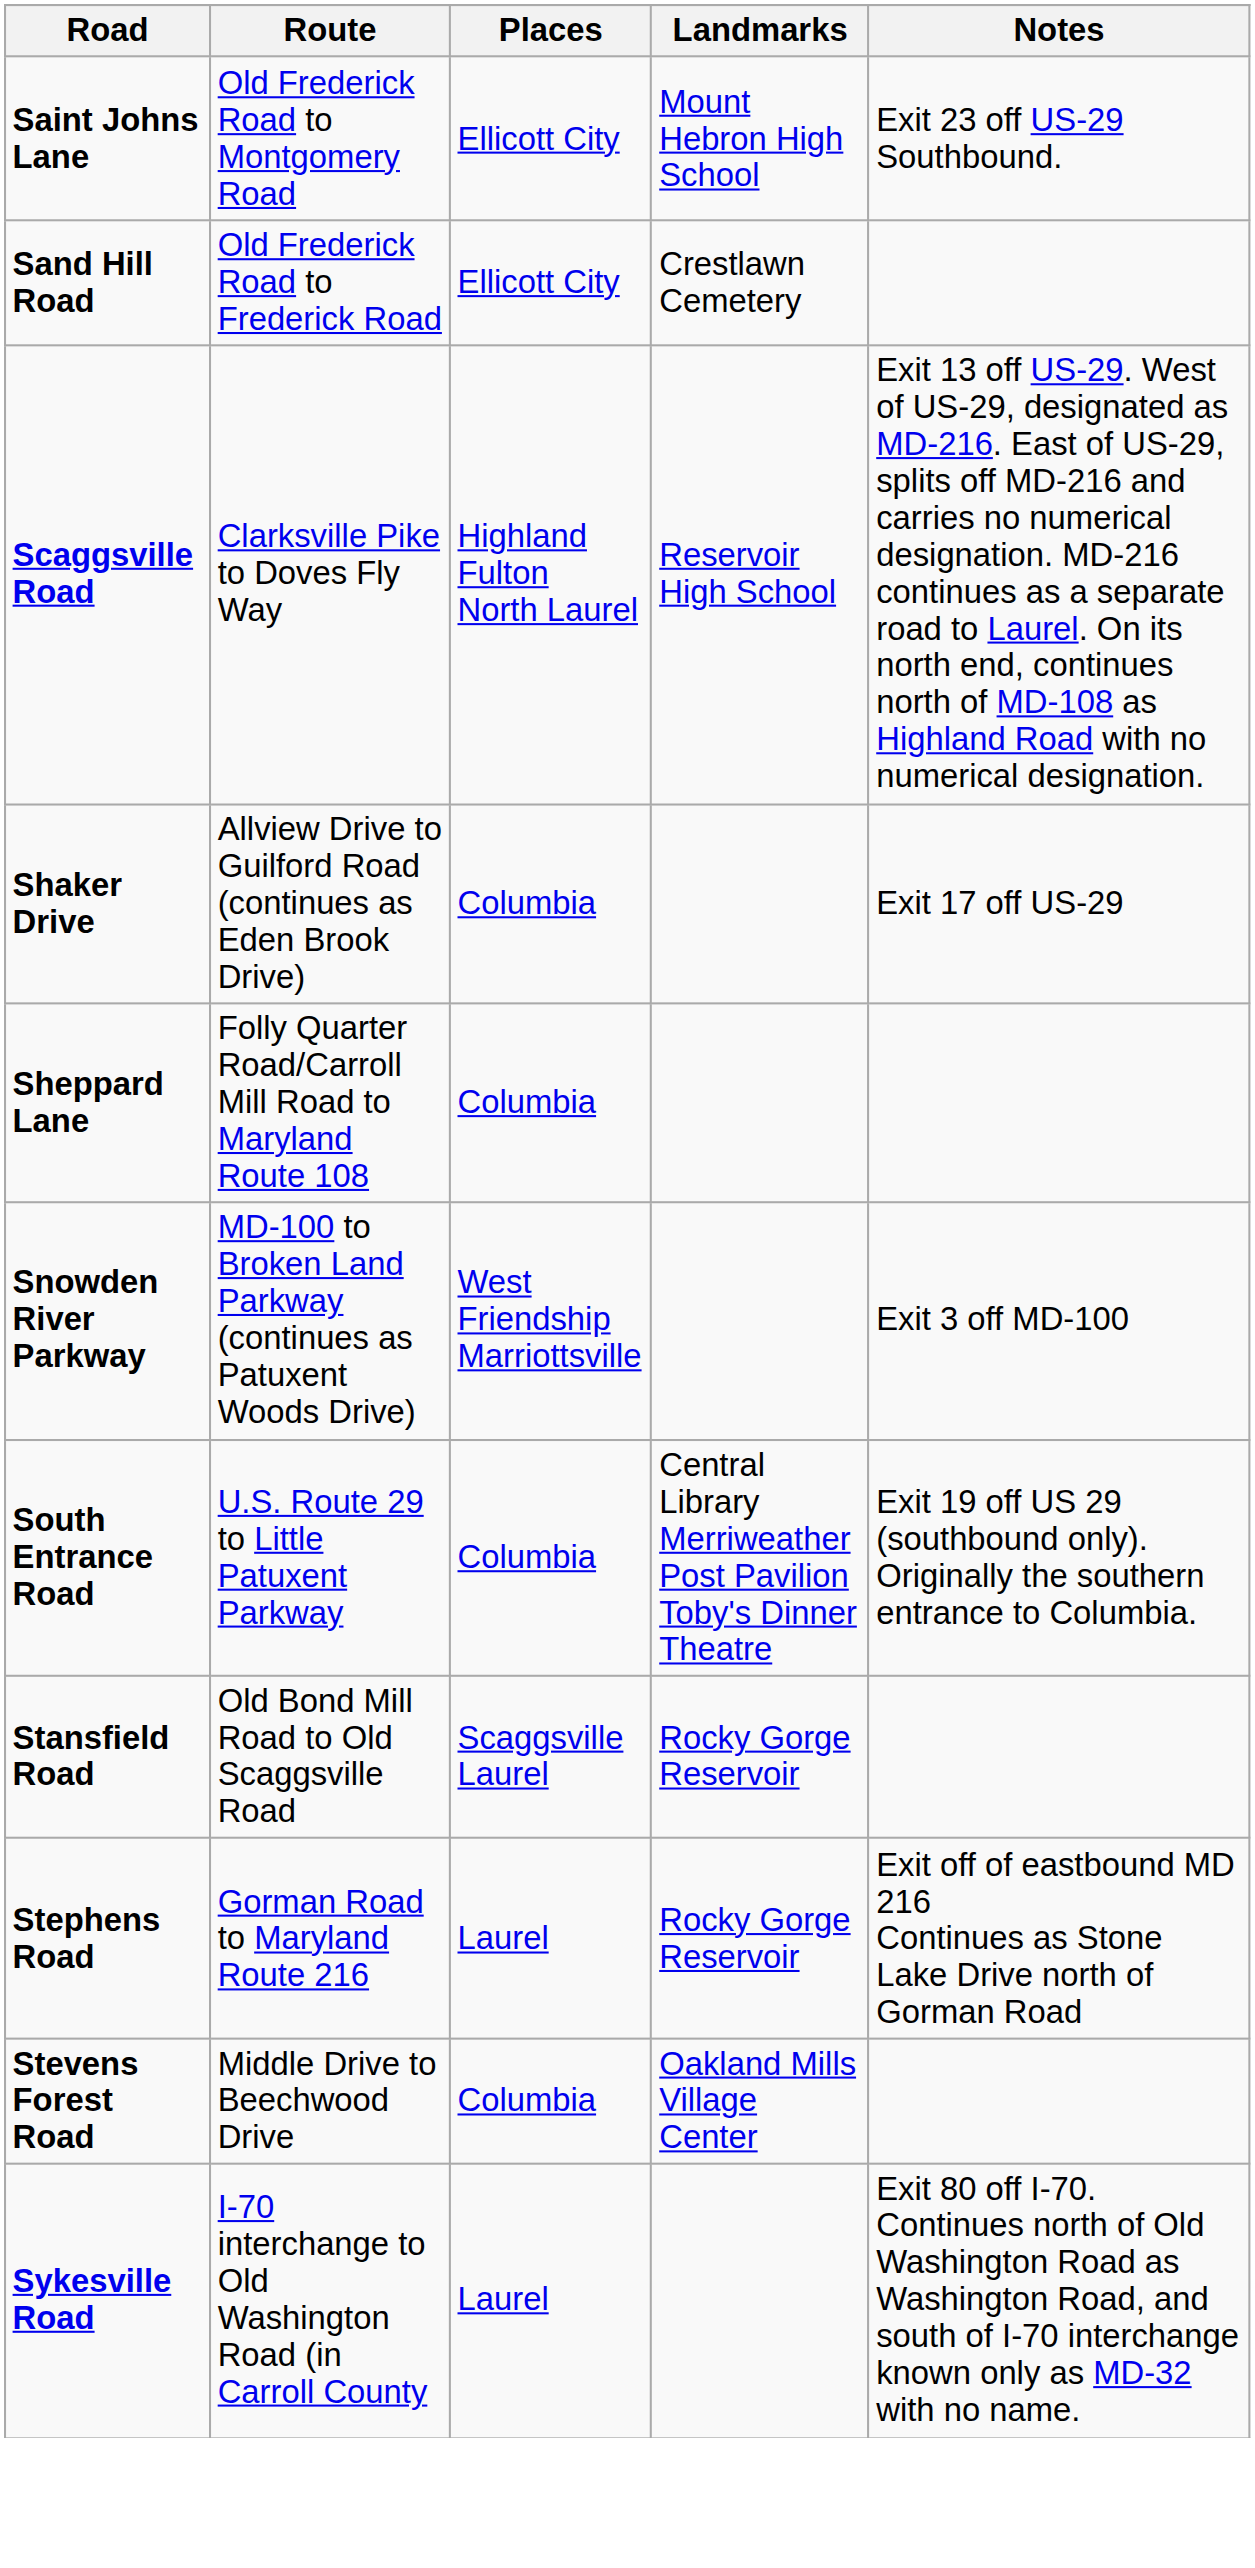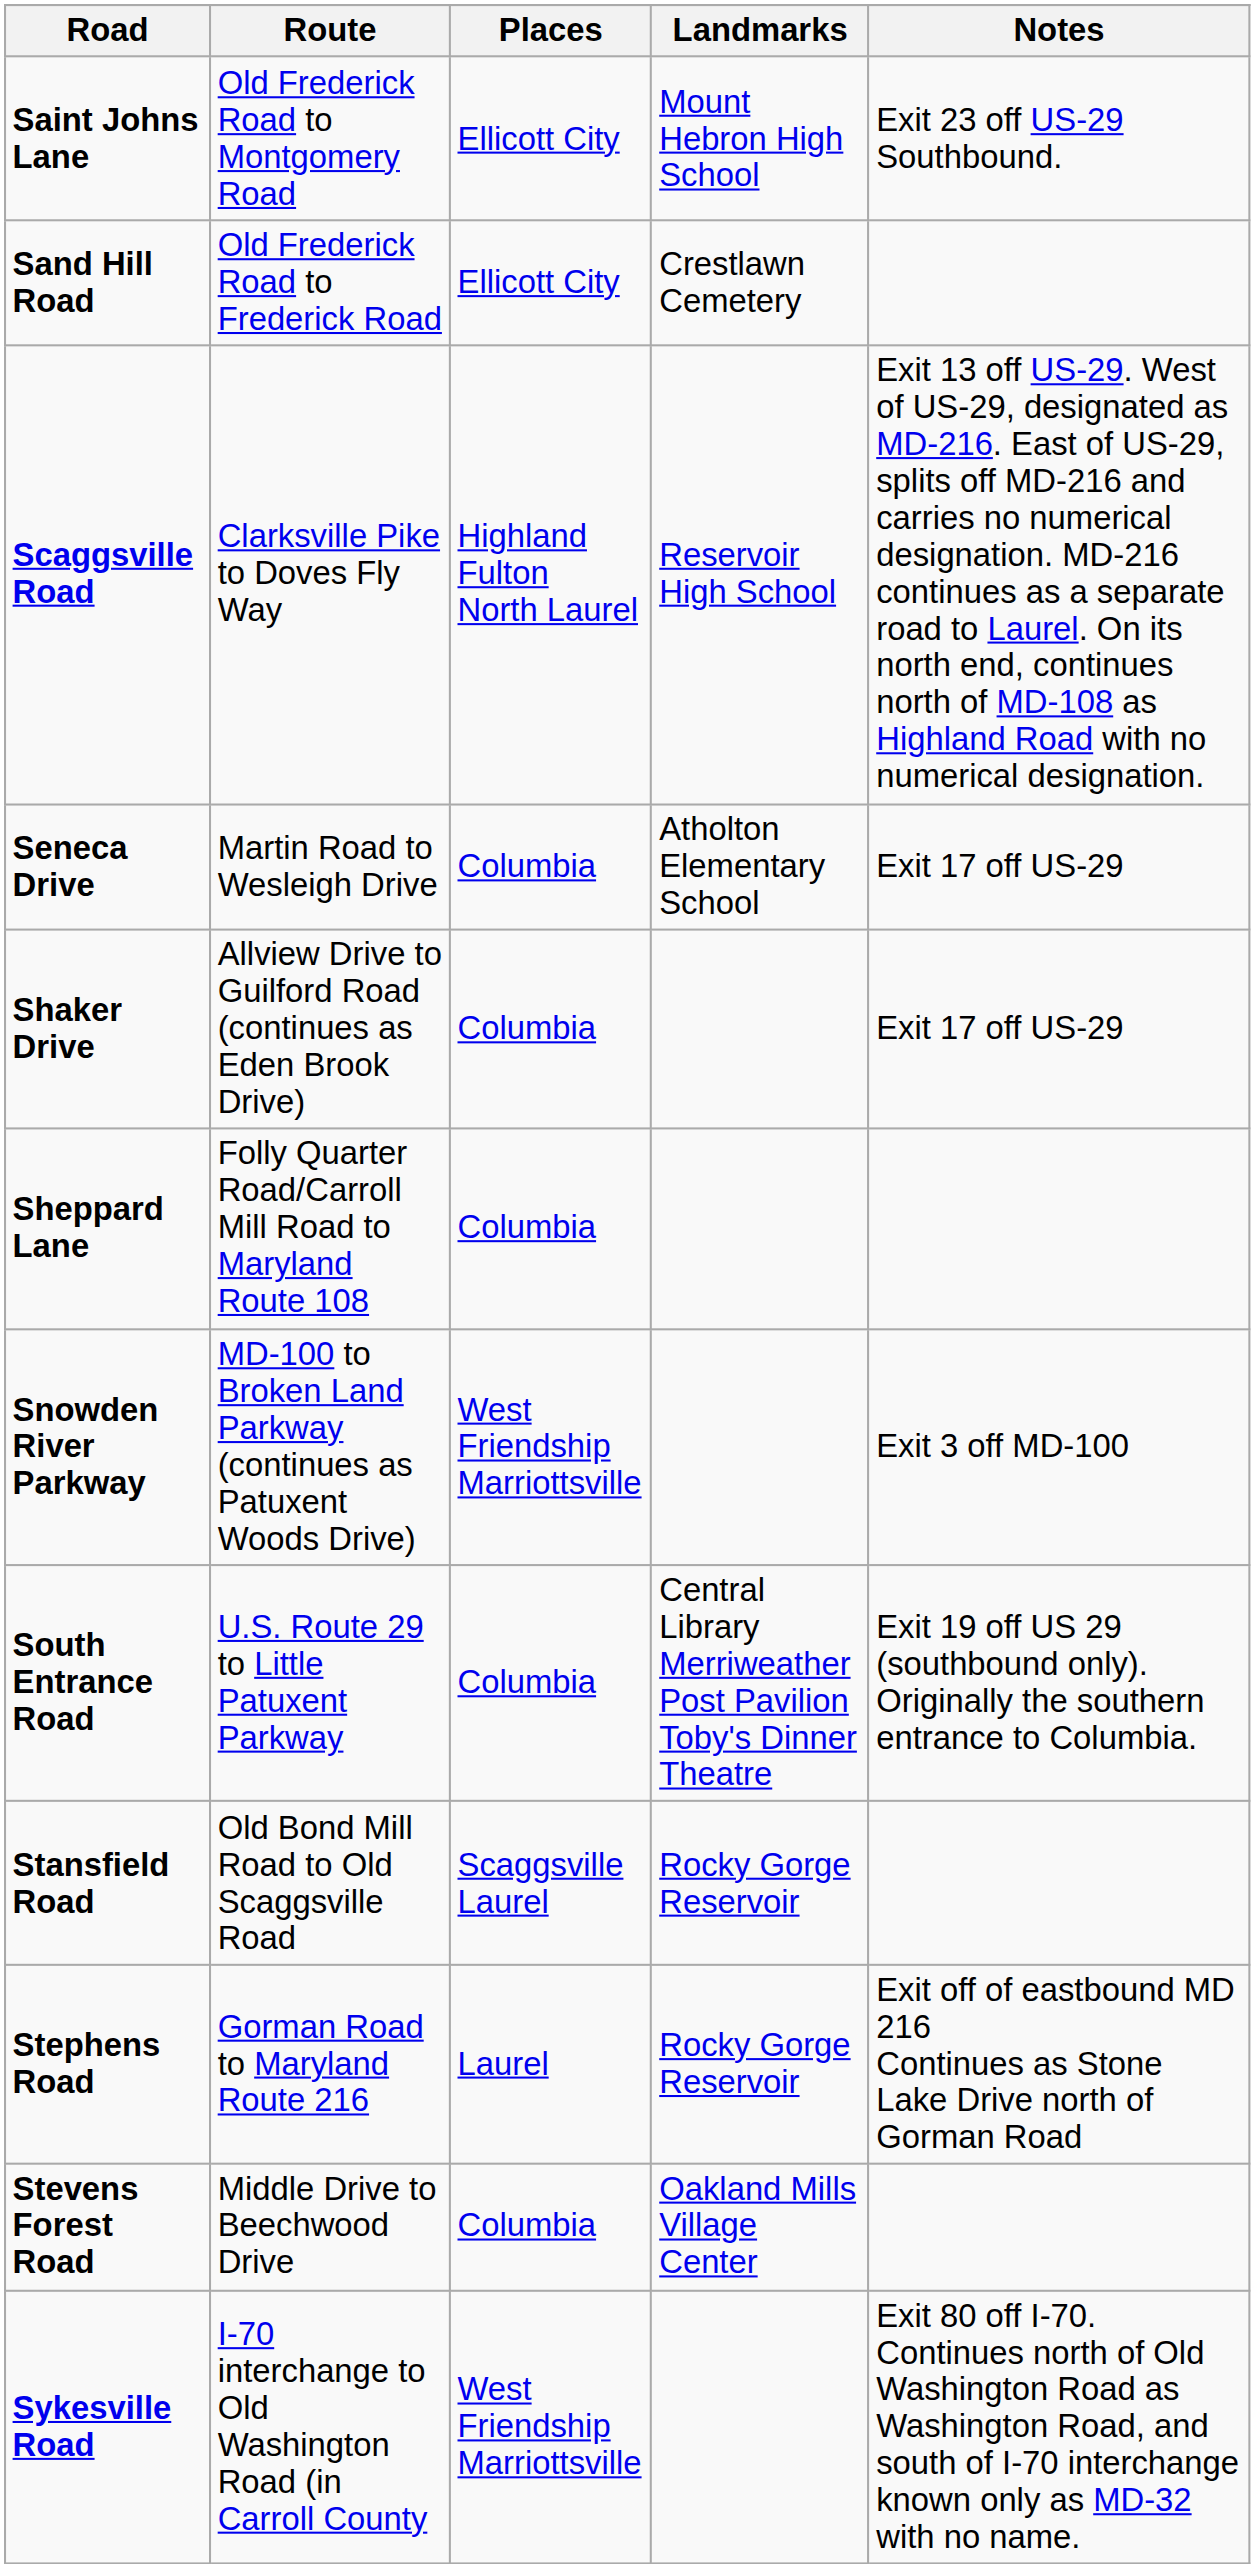+ row: Seneca Drive | Martin Road to Wesleigh Drive | Columbia | Atholton Elementary School | Exit 17 off US-29
Sykesville Road | Places: Laurel -> West Friendship Marriottsville
